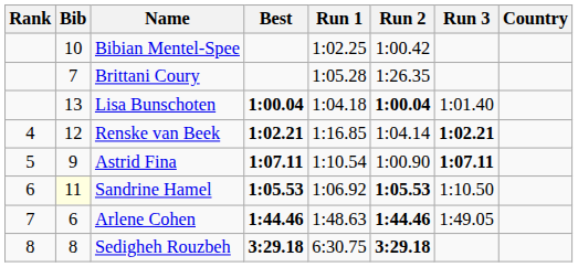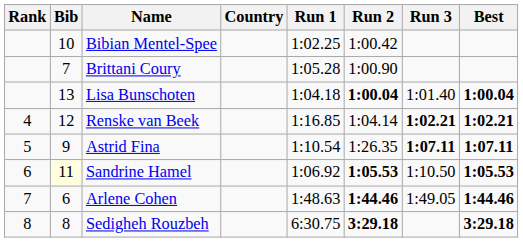columns swapped: Country <-> Best
Brittani Coury | Run 2: 1:26.35 -> 1:00.90
Astrid Fina | Run 2: 1:00.90 -> 1:26.35
